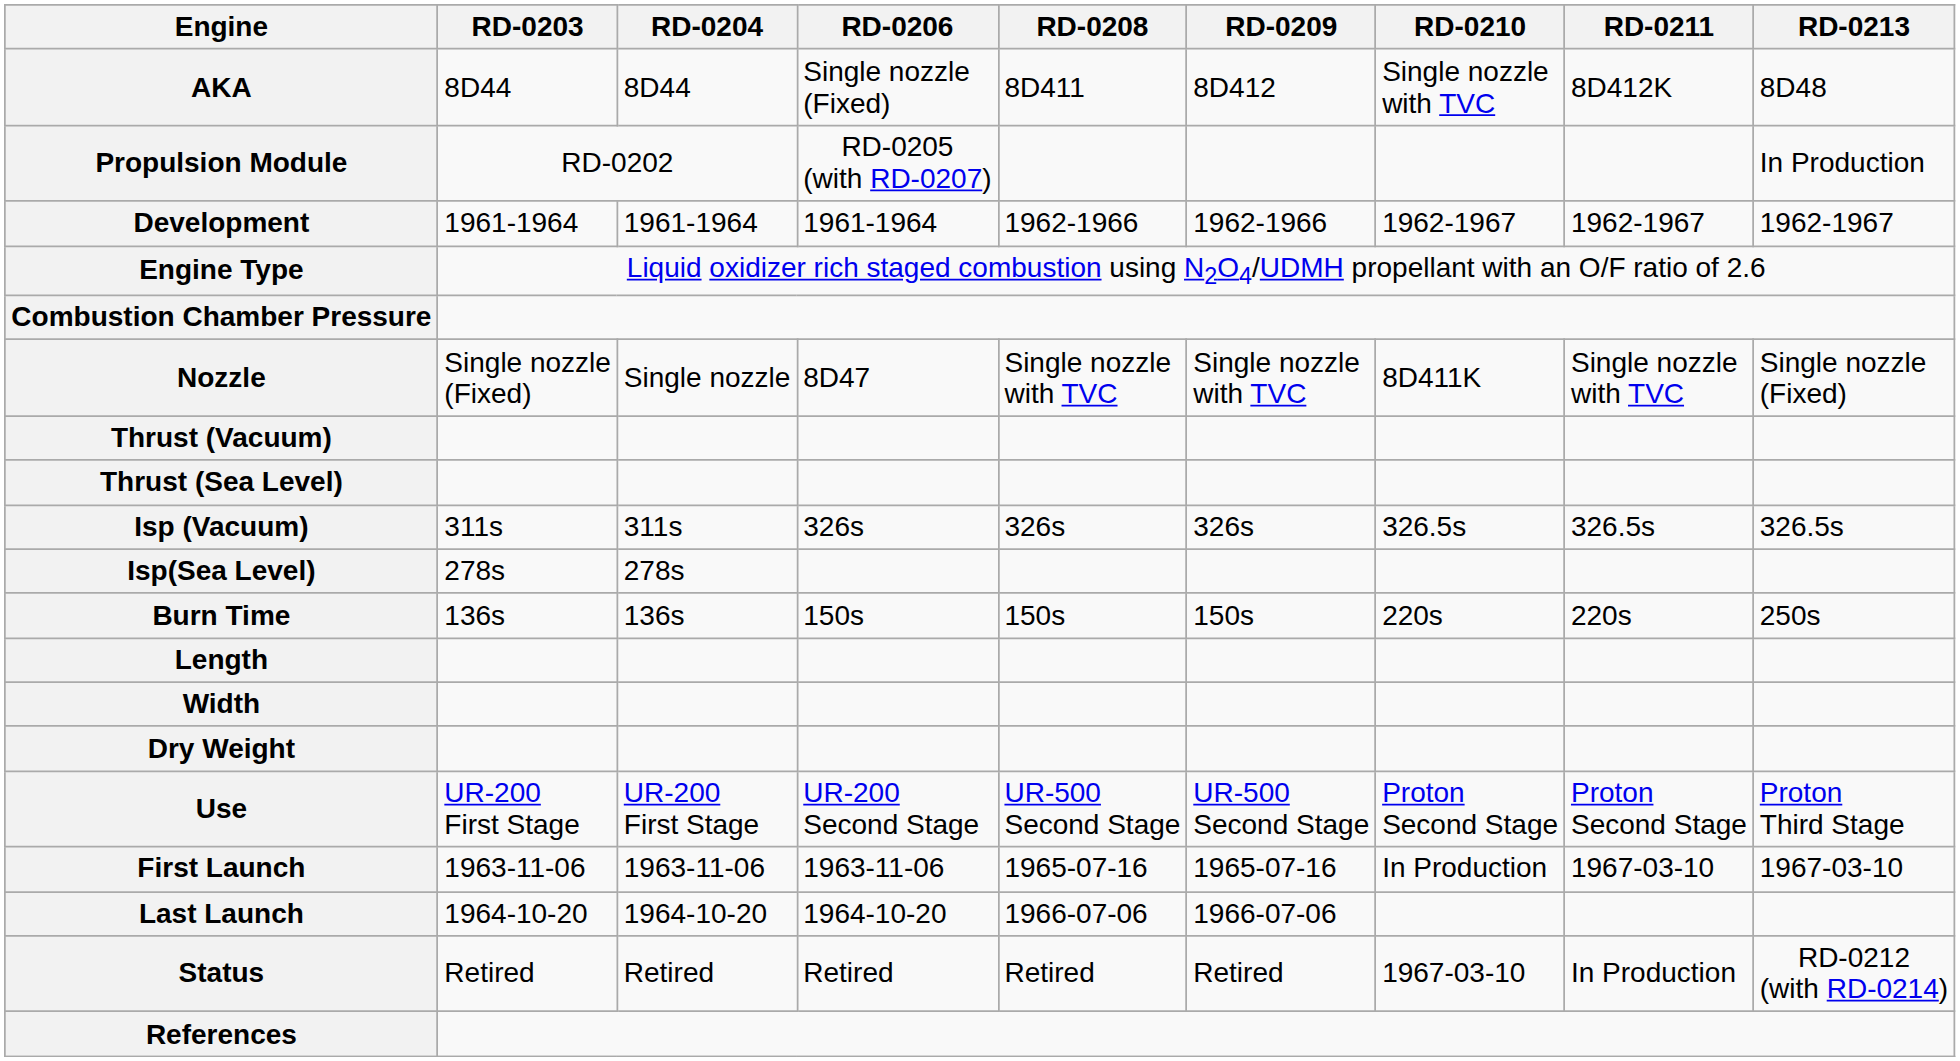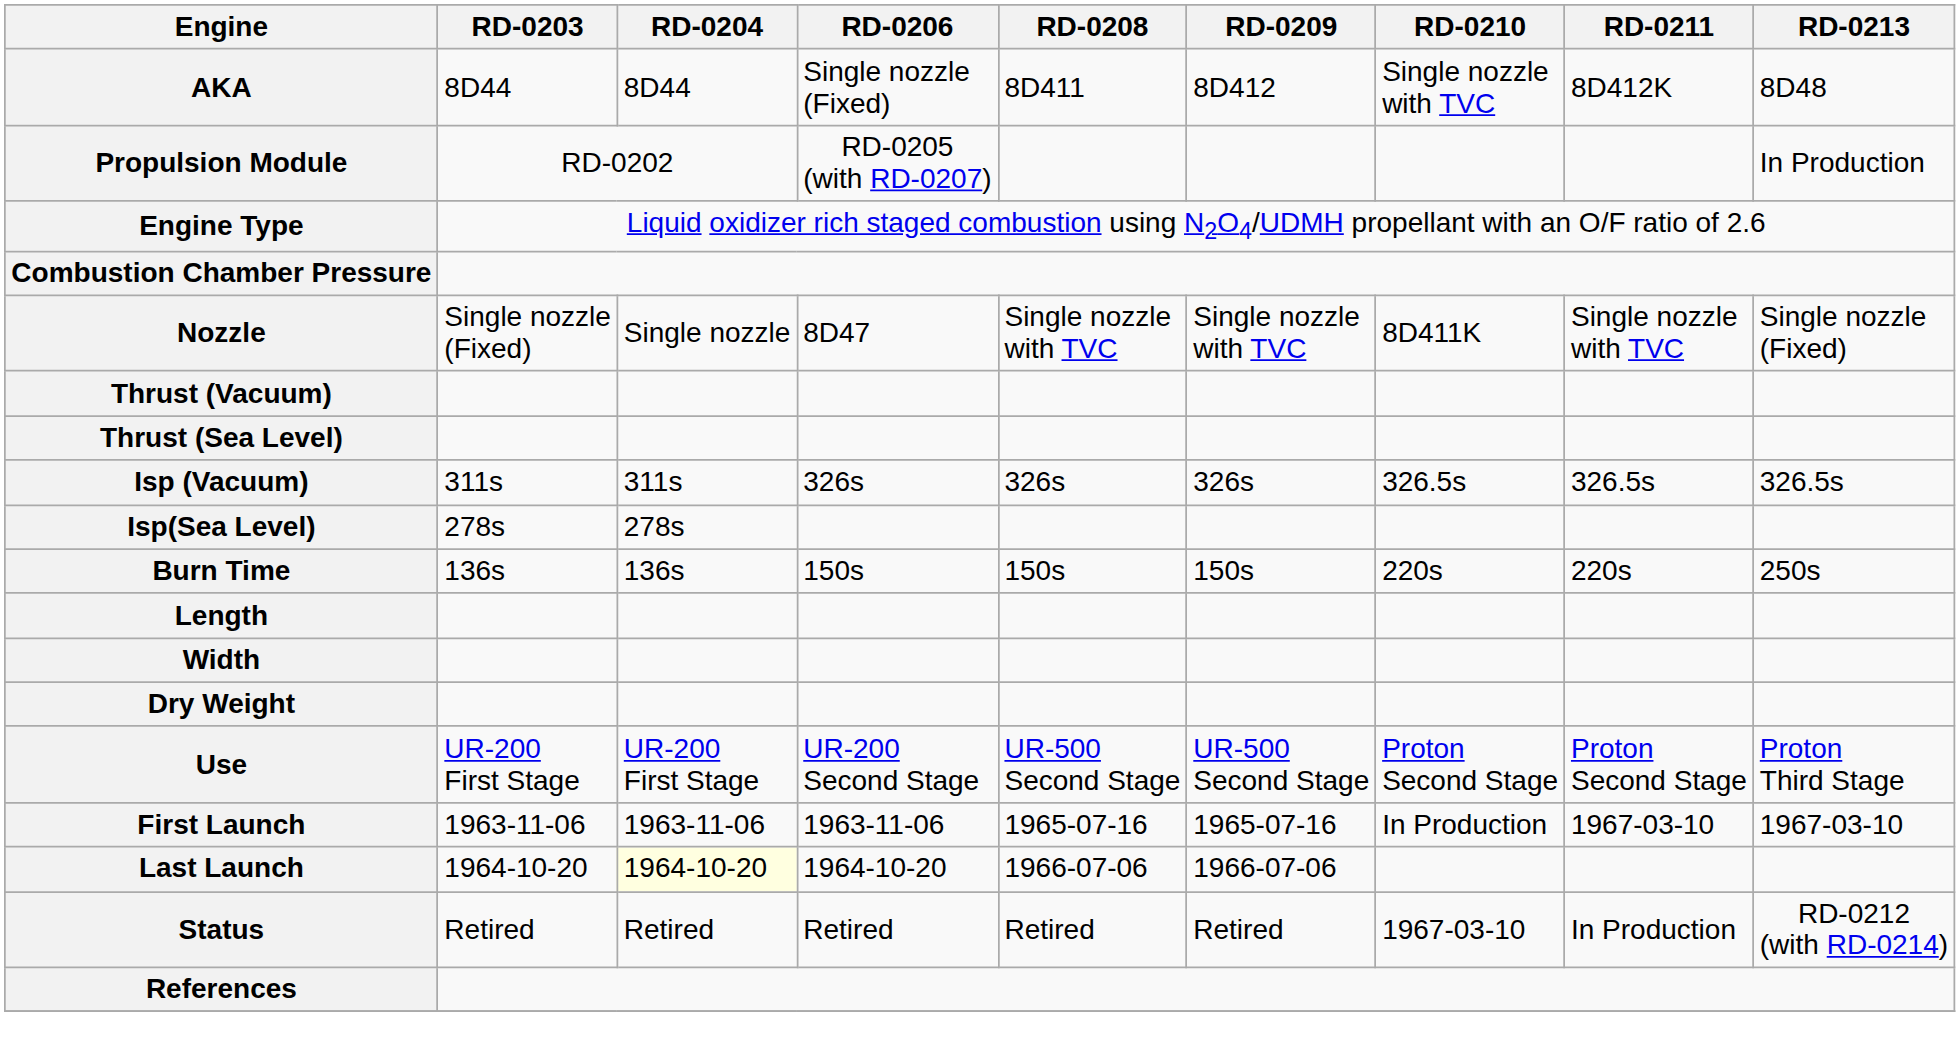- row: Development | 1961-1964 | 1961-1964 | 1961-1964 | 1962-1966 | 1962-1966 | 1962-1967 | 1962-1967 | 1962-1967
Last Launch | RD-0204: no background -> lightyellow background
